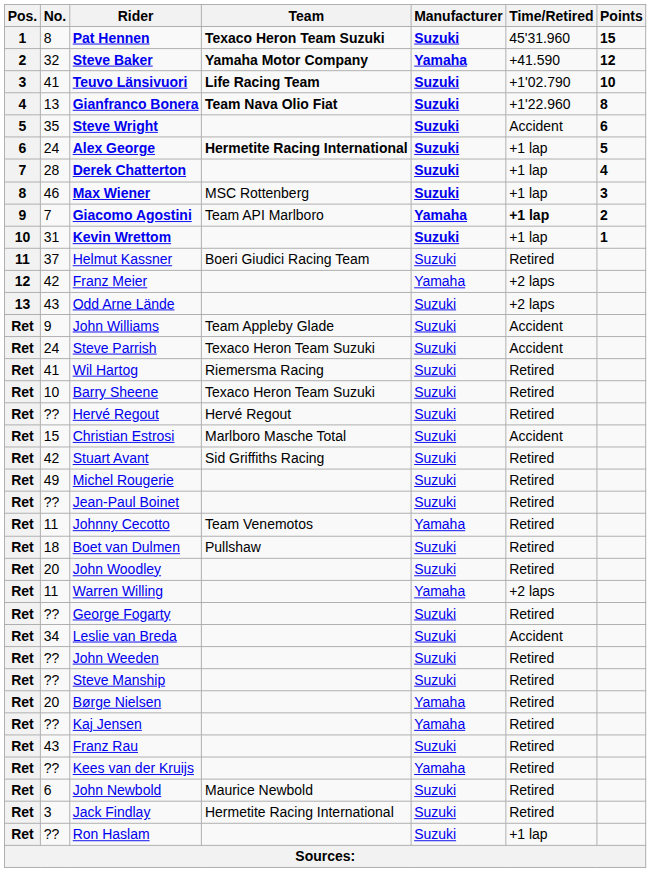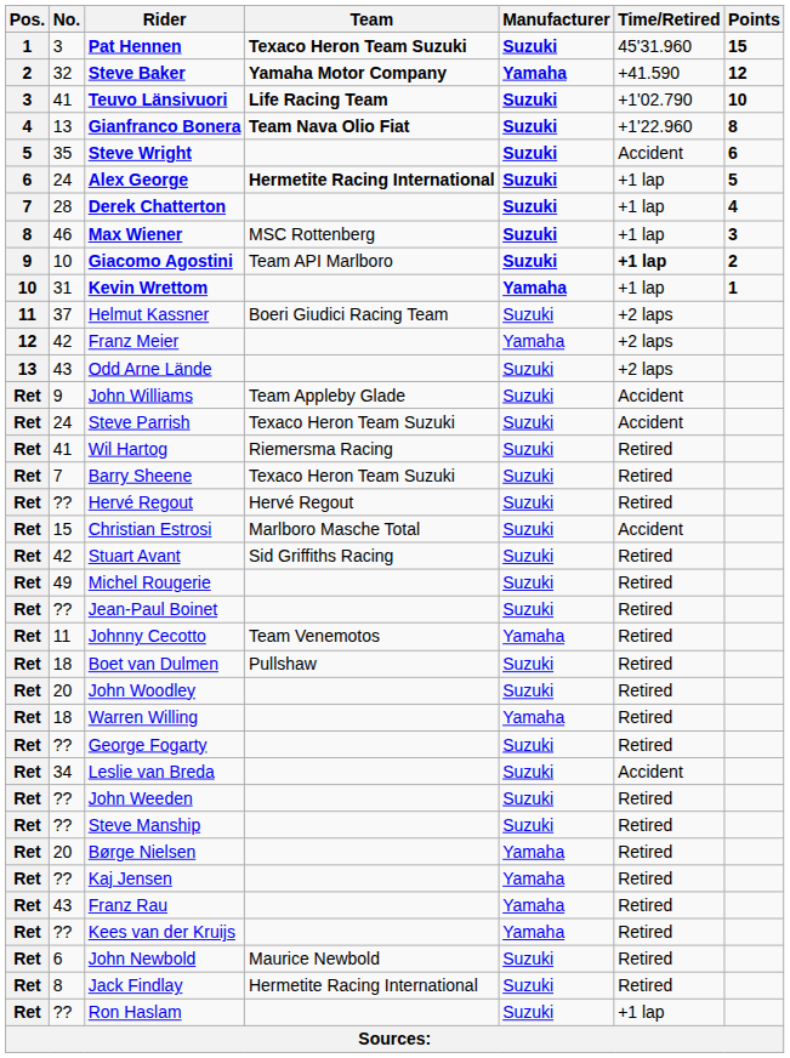Pat Hennen | No.: 8 -> 3
Giacomo Agostini | No.: 7 -> 10
Giacomo Agostini | Manufacturer: Yamaha -> Suzuki
Kevin Wrettom | Manufacturer: Suzuki -> Yamaha
Helmut Kassner | Time/Retired: Retired -> +2 laps
Barry Sheene | No.: 10 -> 7
Warren Willing | No.: 11 -> 18
Warren Willing | Time/Retired: +2 laps -> Retired
Franz Rau | Manufacturer: Suzuki -> Yamaha
Jack Findlay | No.: 3 -> 8
